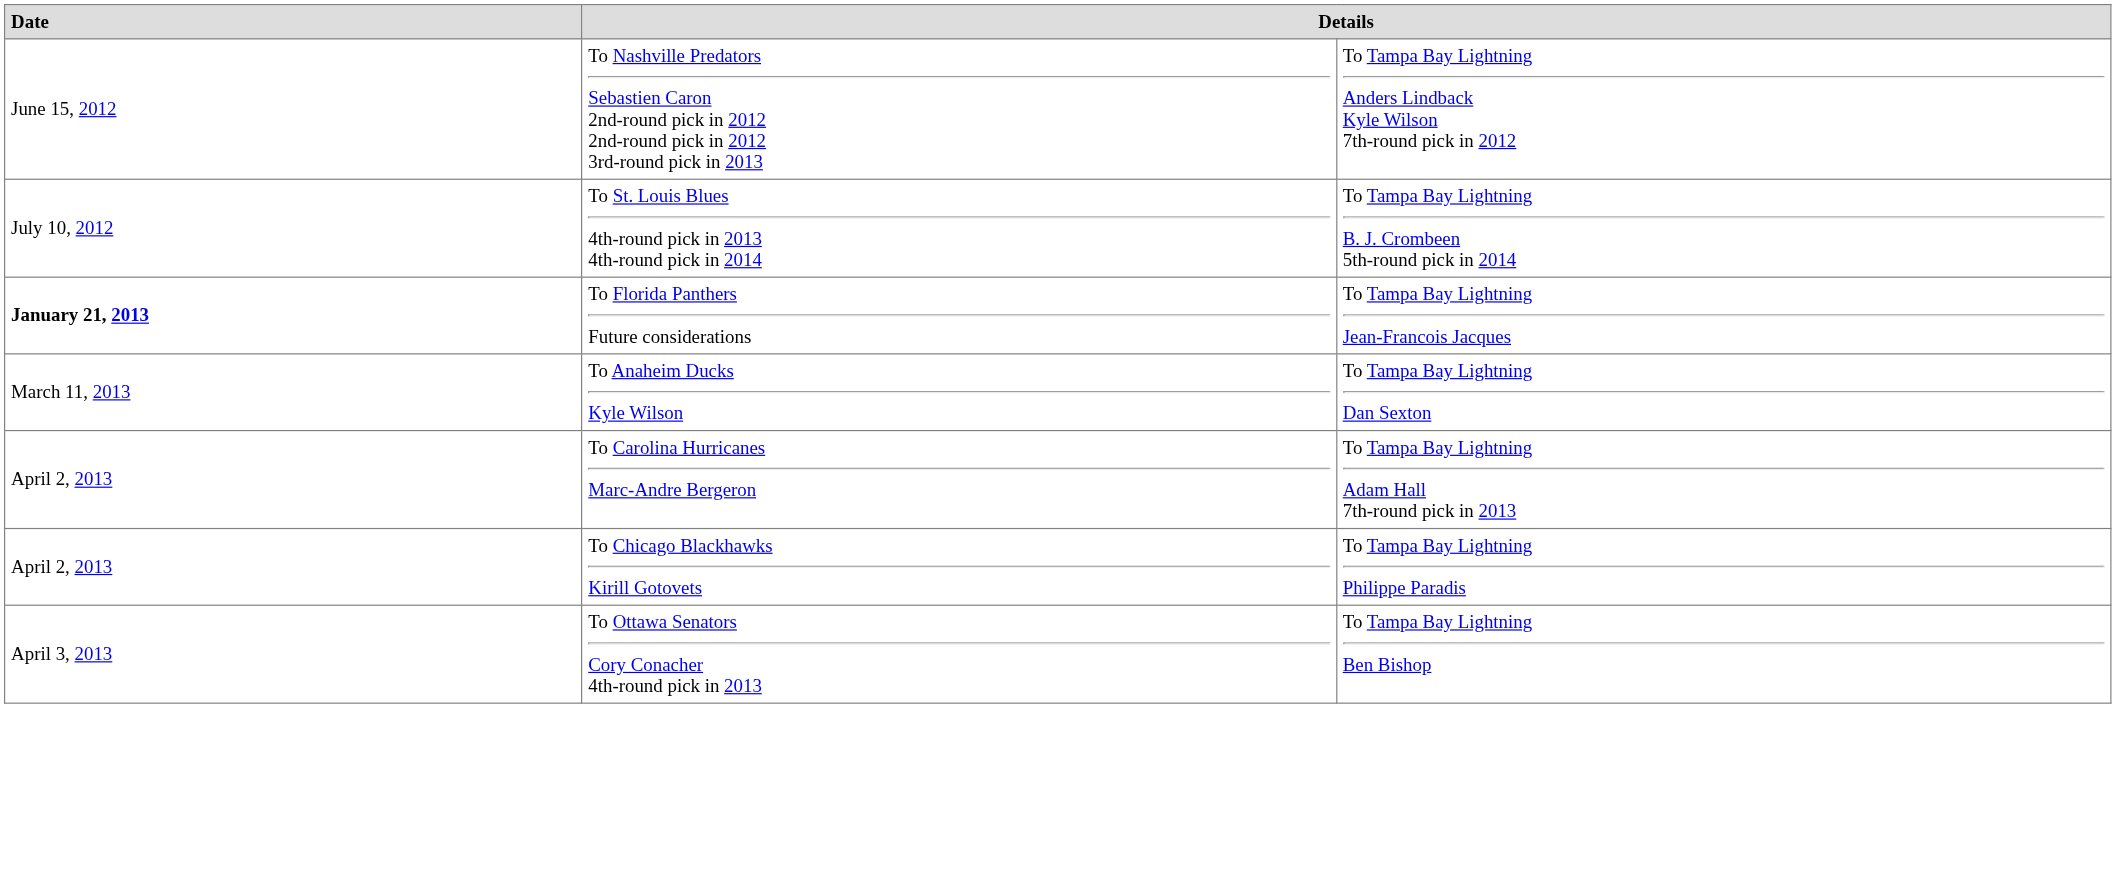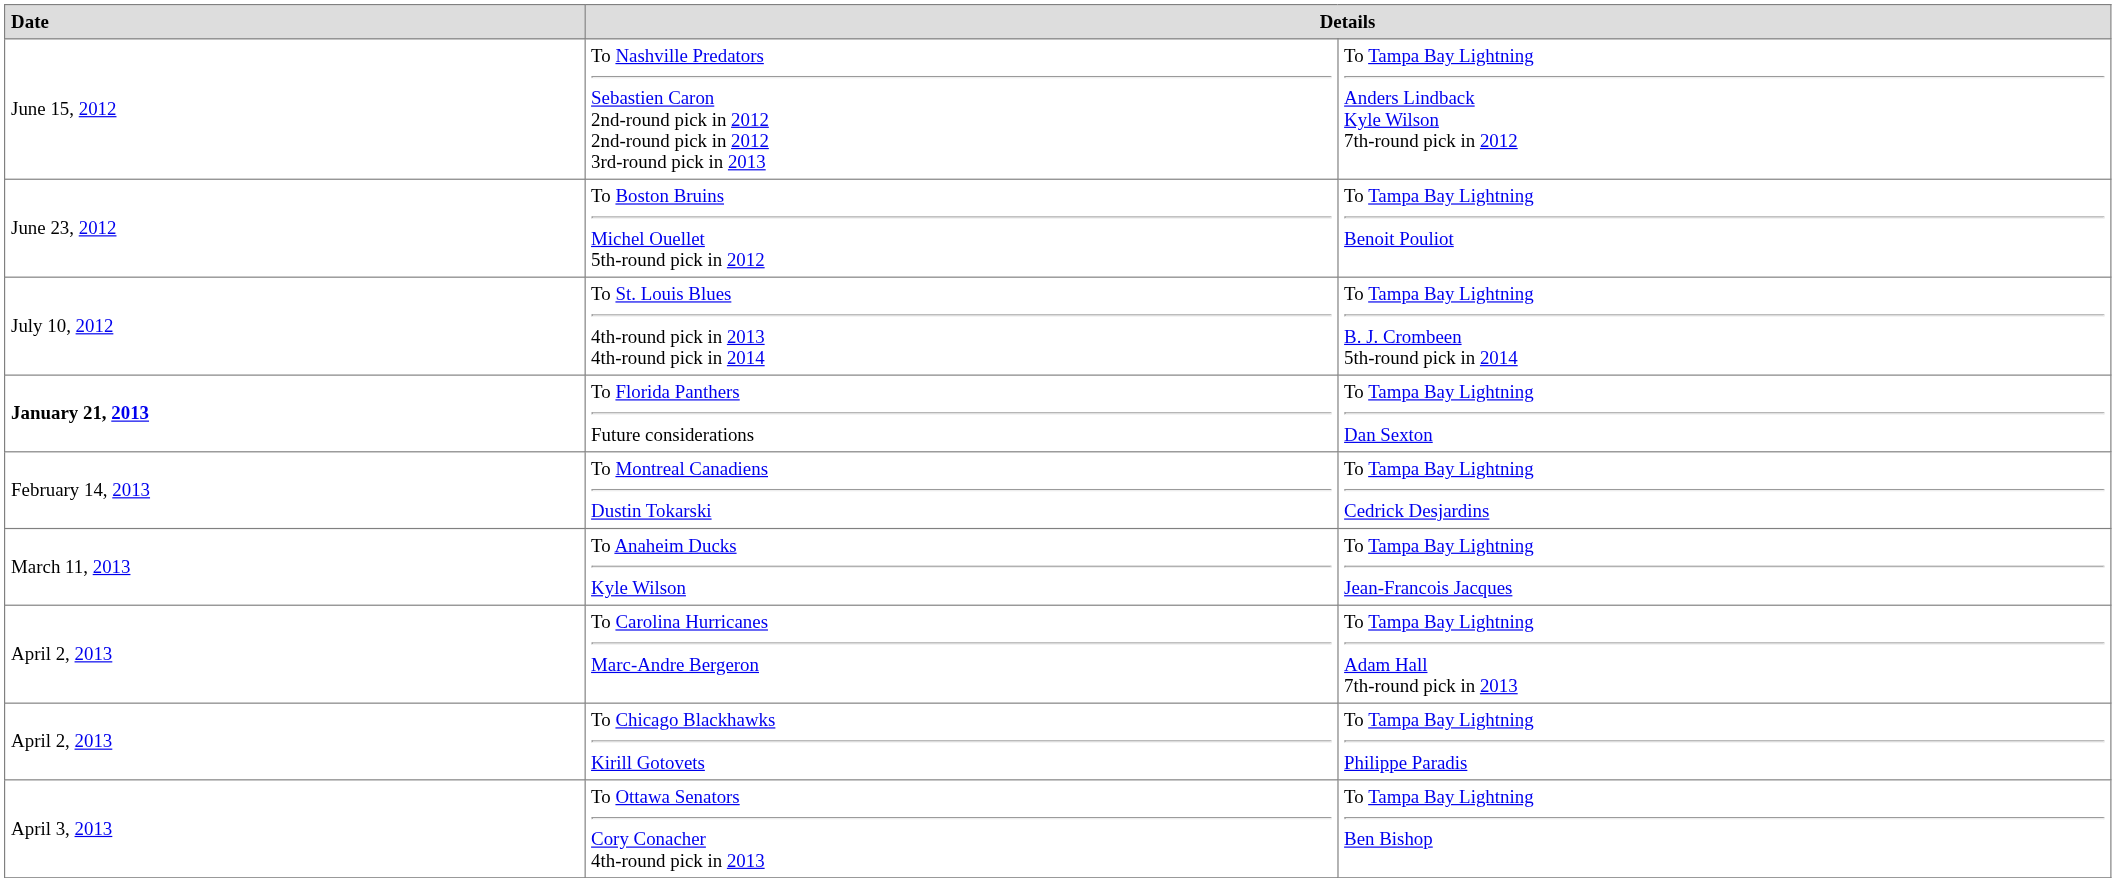+ row: June 23, 2012 | To Boston Bruins Michel Ouellet 5th-round pick in 2012 | To Tampa Bay Lightning Benoit Pouliot
To Florida Panthers Future considerations | column 3: To Tampa Bay Lightning Jean-Francois Jacques -> To Tampa Bay Lightning Dan Sexton
+ row: February 14, 2013 | To Montreal Canadiens Dustin Tokarski | To Tampa Bay Lightning Cedrick Desjardins
To Anaheim Ducks Kyle Wilson | column 3: To Tampa Bay Lightning Dan Sexton -> To Tampa Bay Lightning Jean-Francois Jacques
